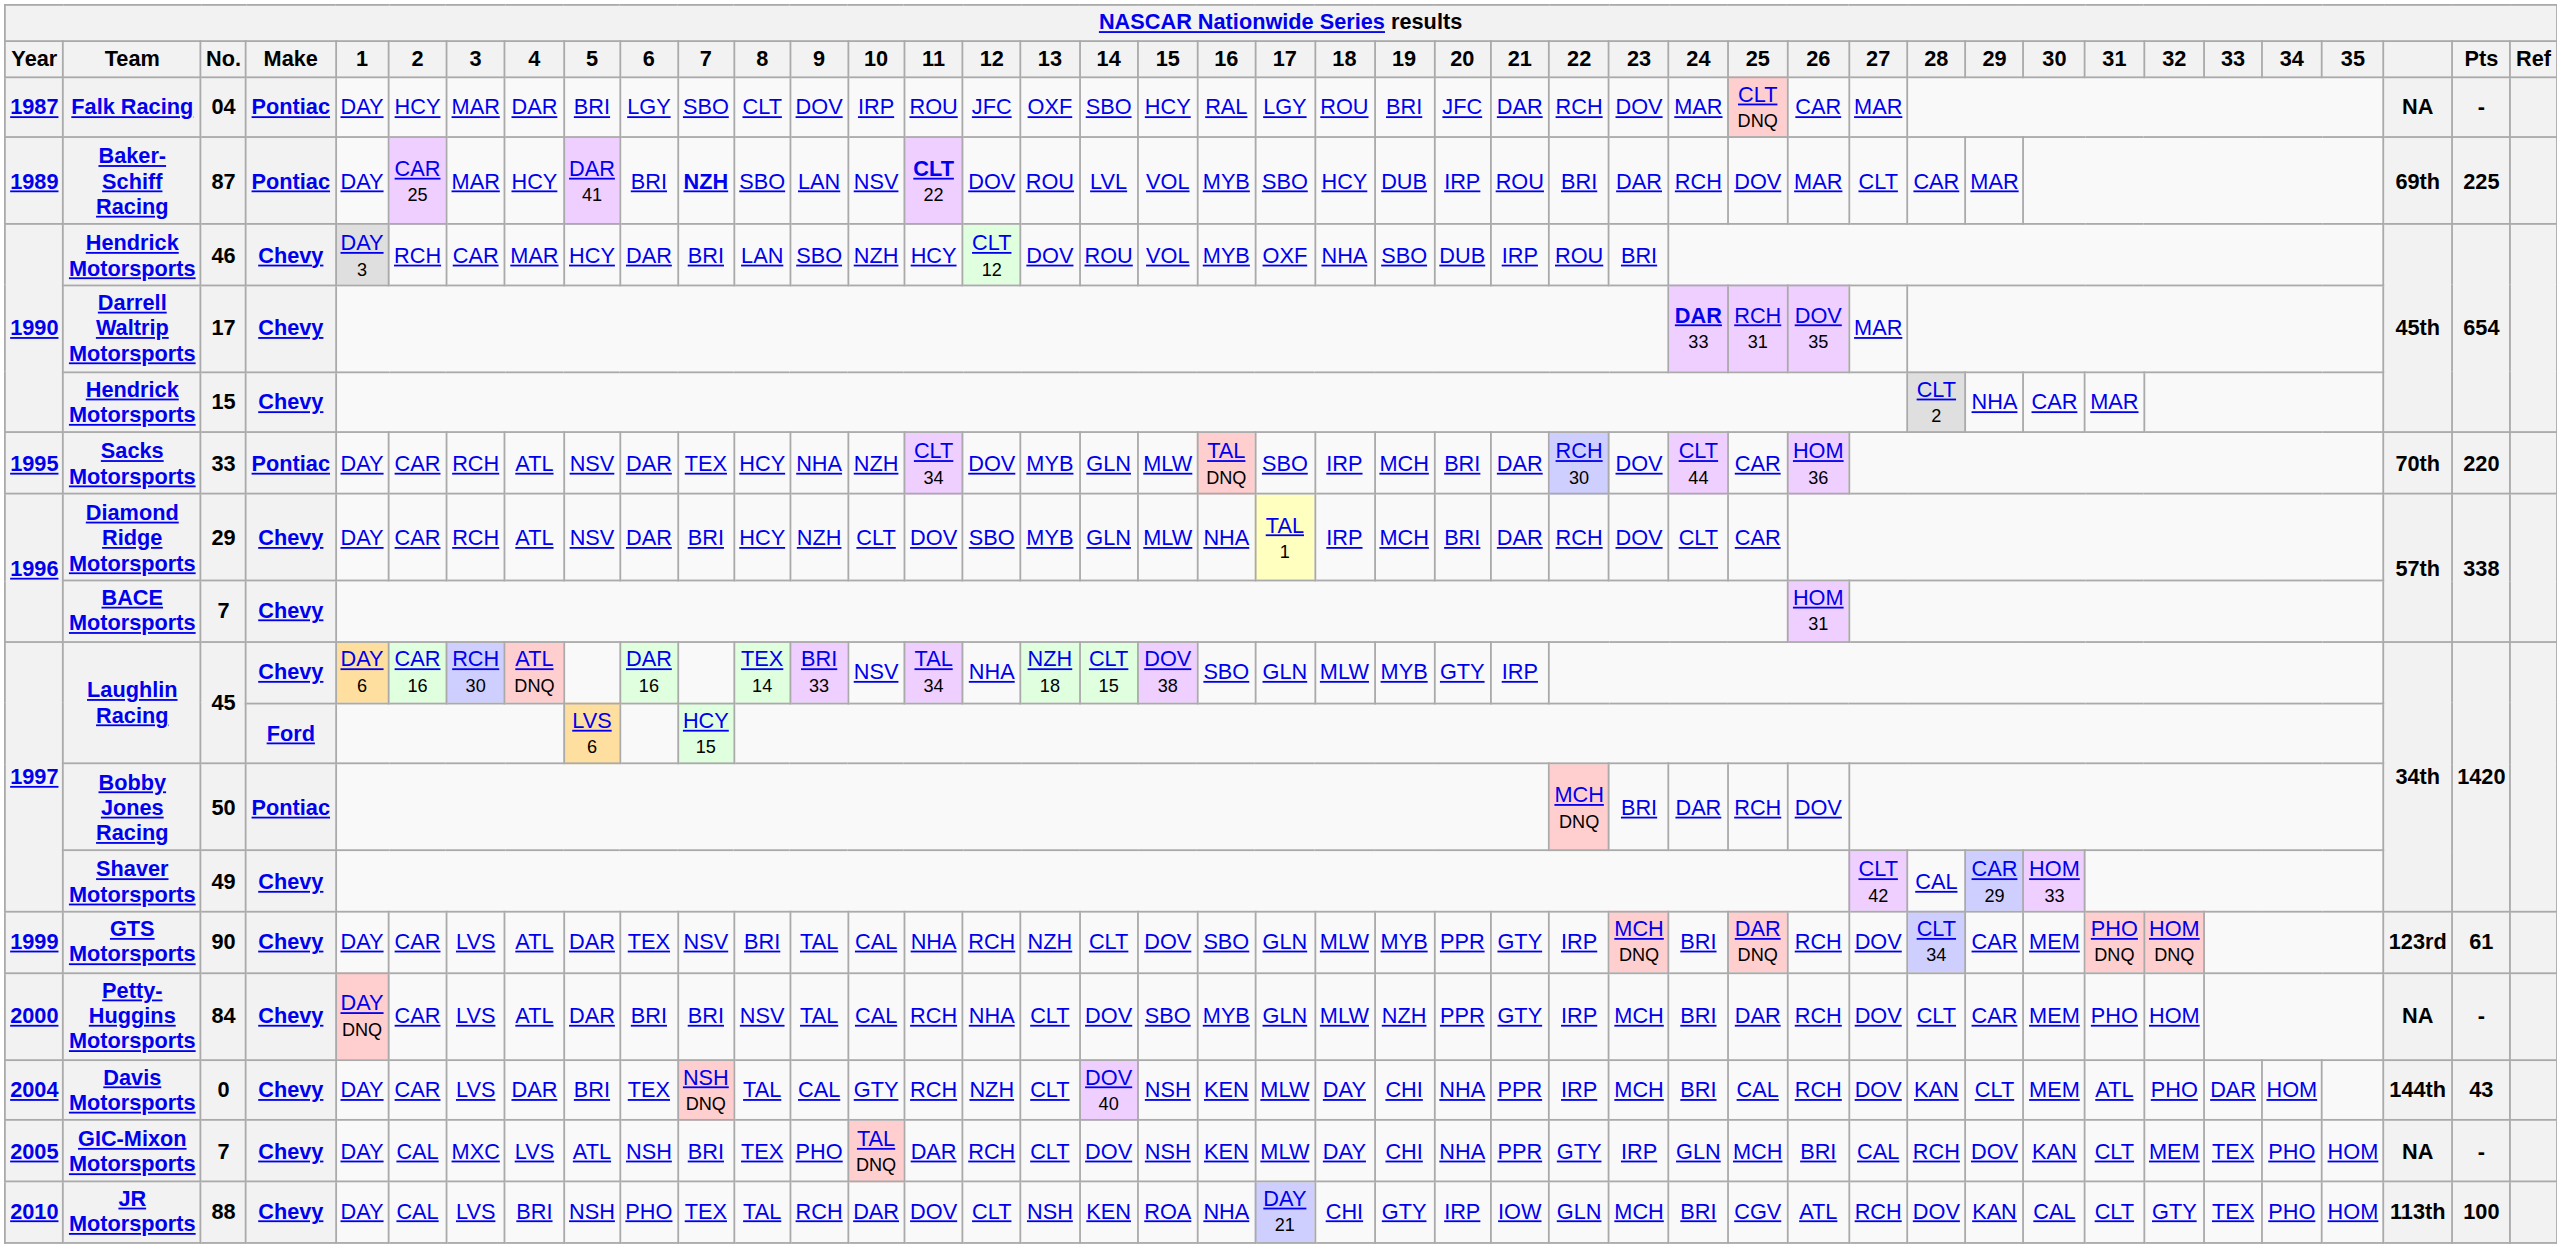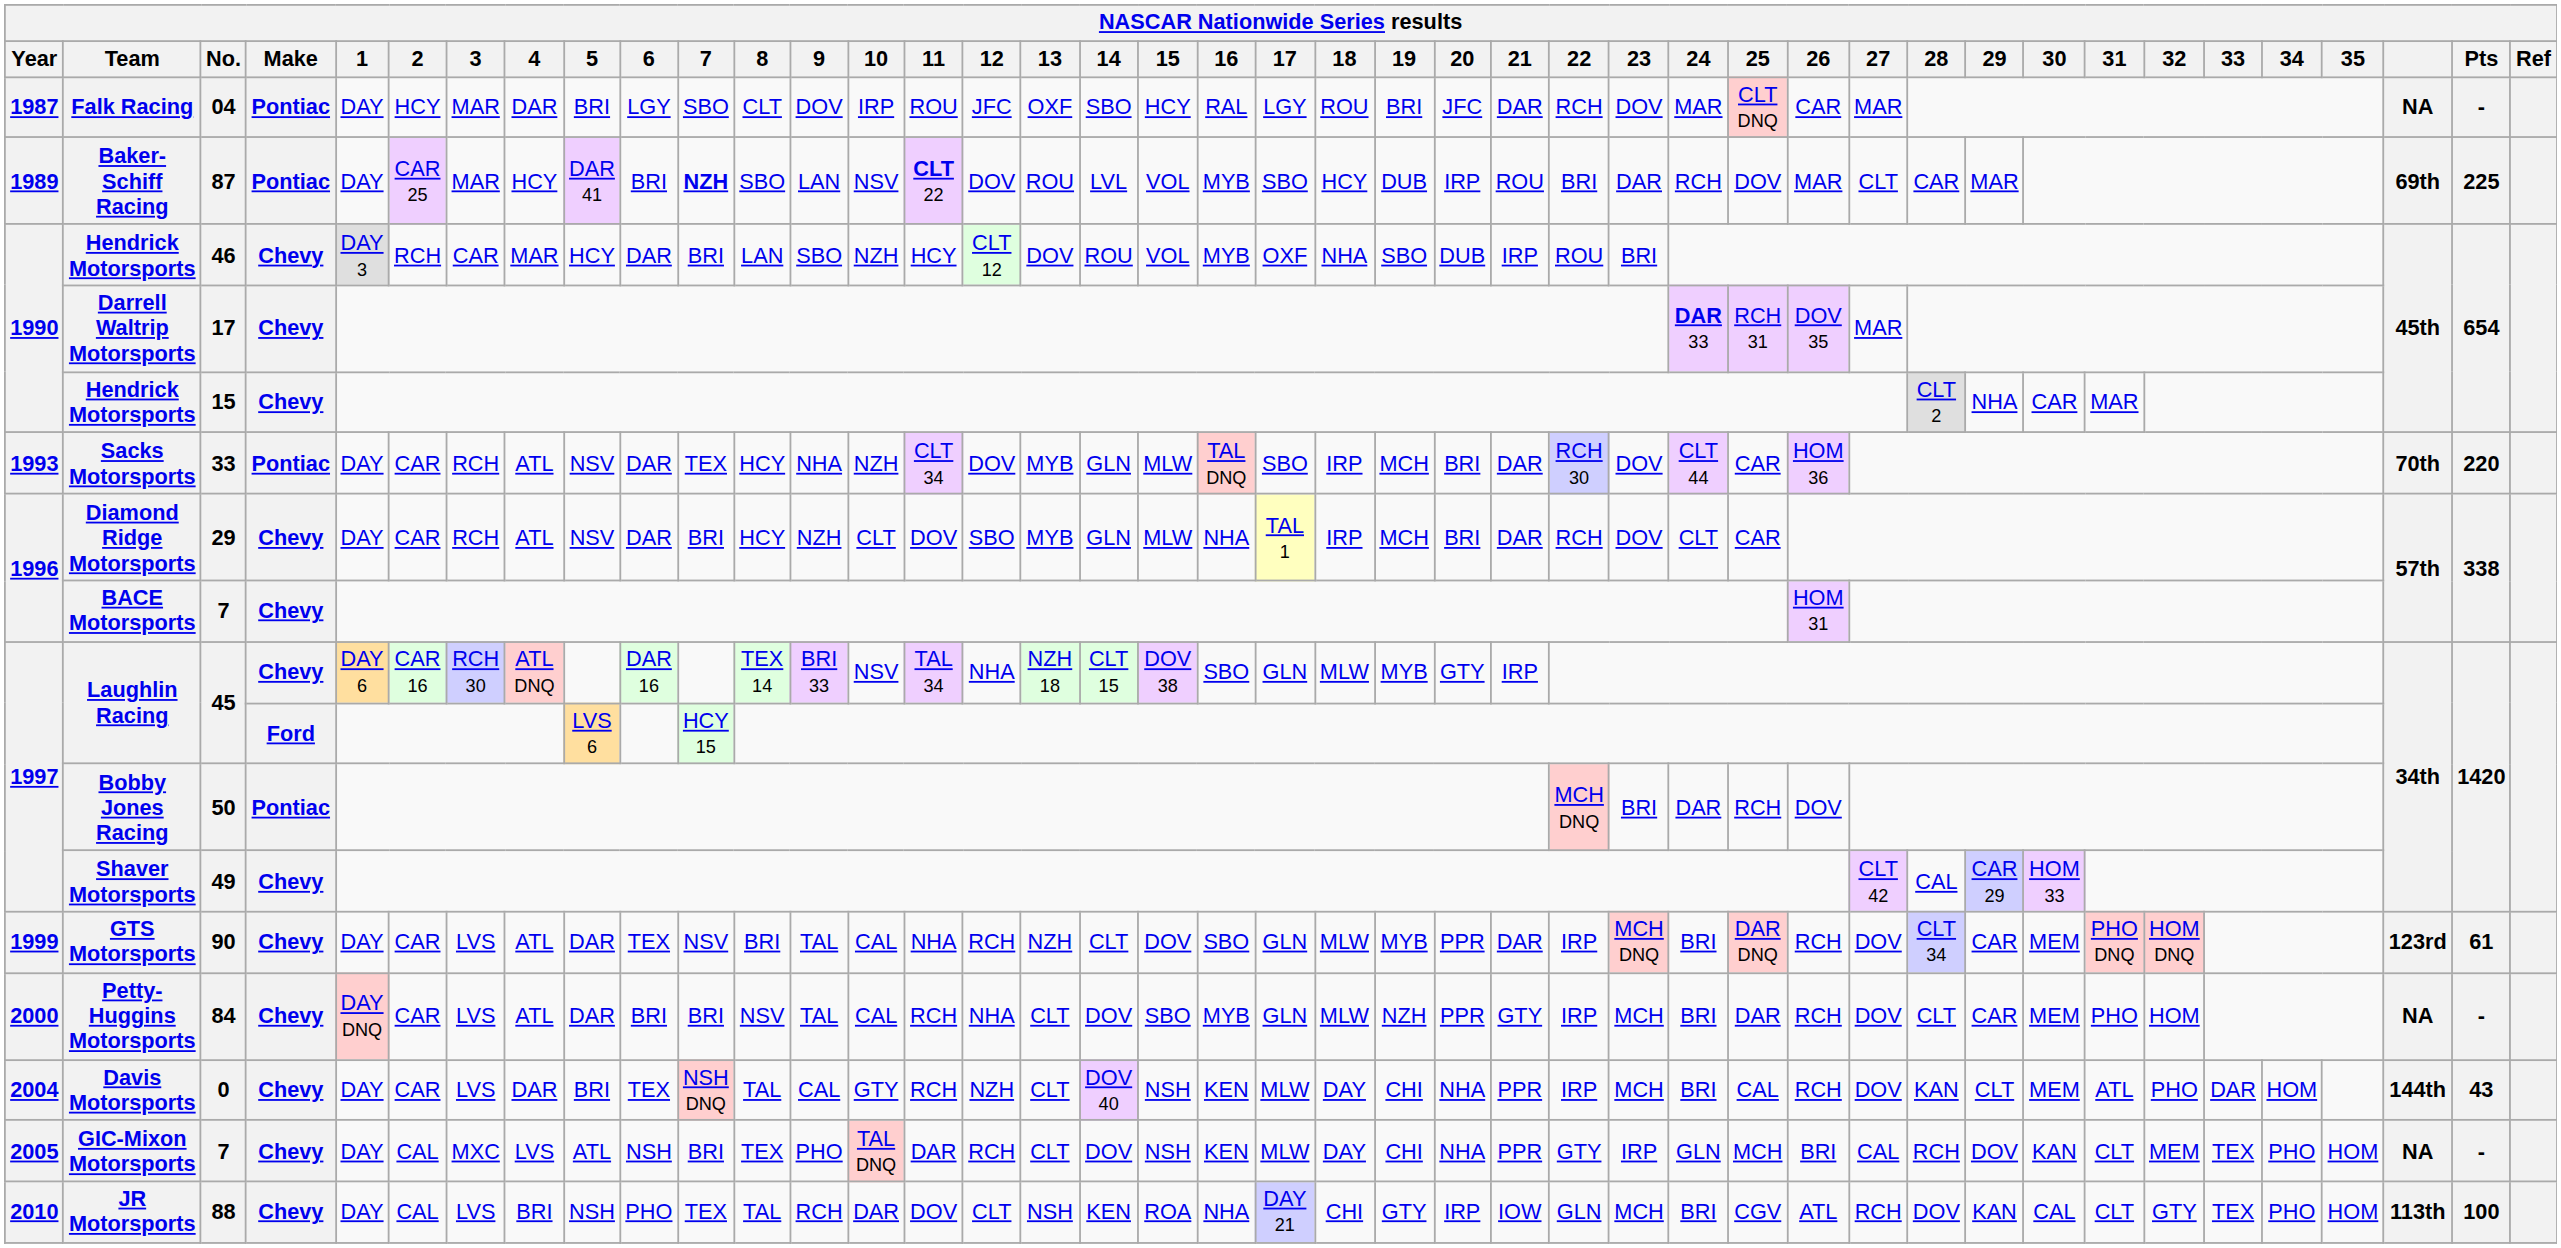Sacks Motorsports | Year: 1995 -> 1993
GTS Motorsports | 21: GTY -> DAR
